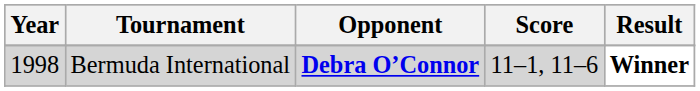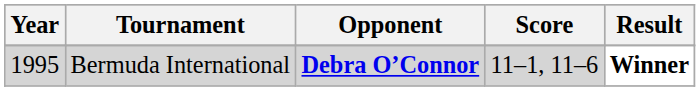Bermuda International | Year: 1998 -> 1995
